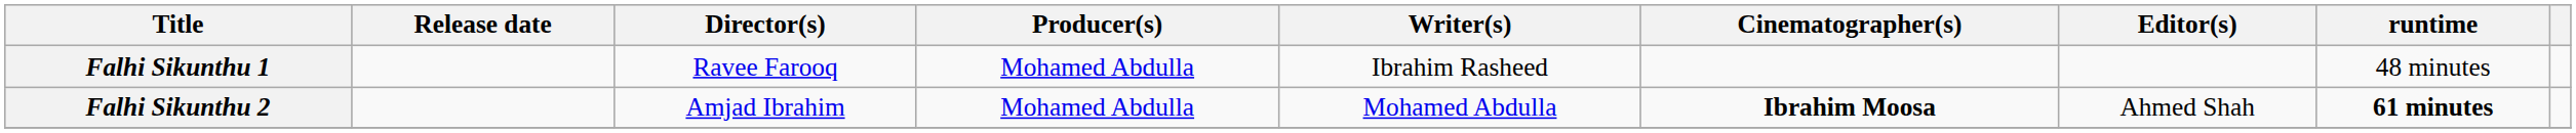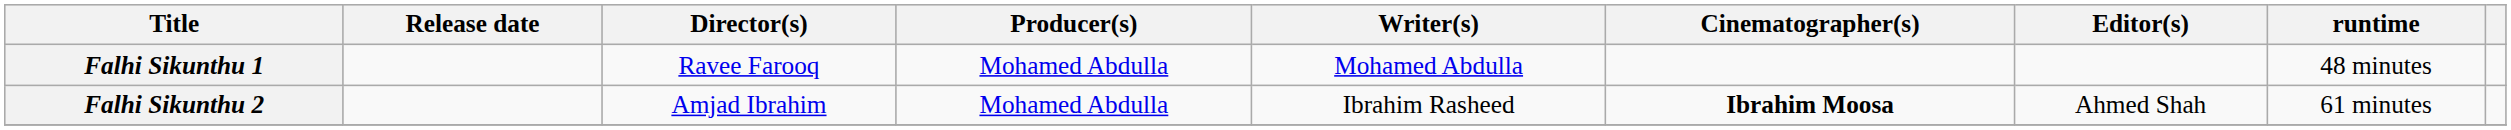Falhi Sikunthu 1 | Writer(s): Ibrahim Rasheed -> Mohamed Abdulla
Falhi Sikunthu 2 | Writer(s): Mohamed Abdulla -> Ibrahim Rasheed
Falhi Sikunthu 2 | runtime: bold -> normal
